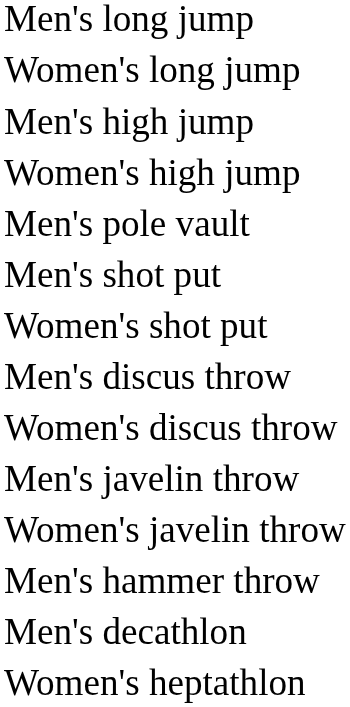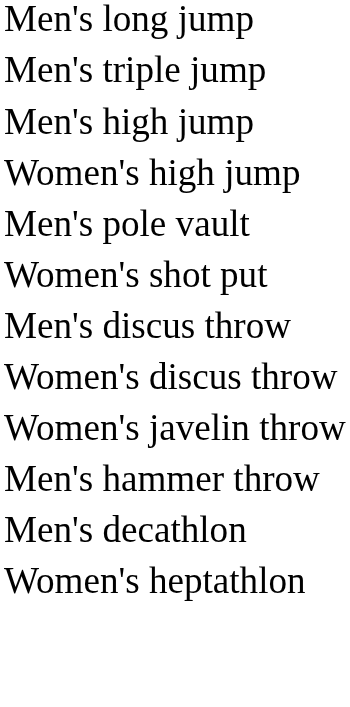- row: Women's long jump
+ row: Men's triple jump
- row: Men's shot put
- row: Men's javelin throw
